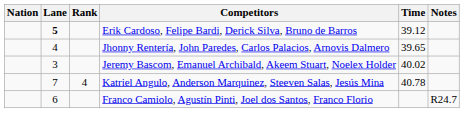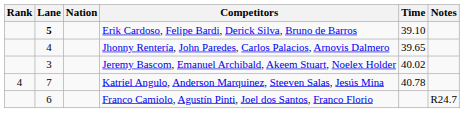columns swapped: Rank <-> Nation
Erik Cardoso, Felipe Bardi, Derick Silva, Bruno de Barros | Time: 39.12 -> 39.10
